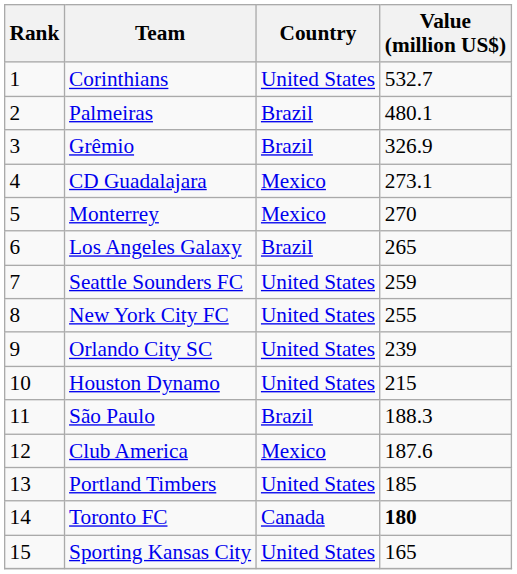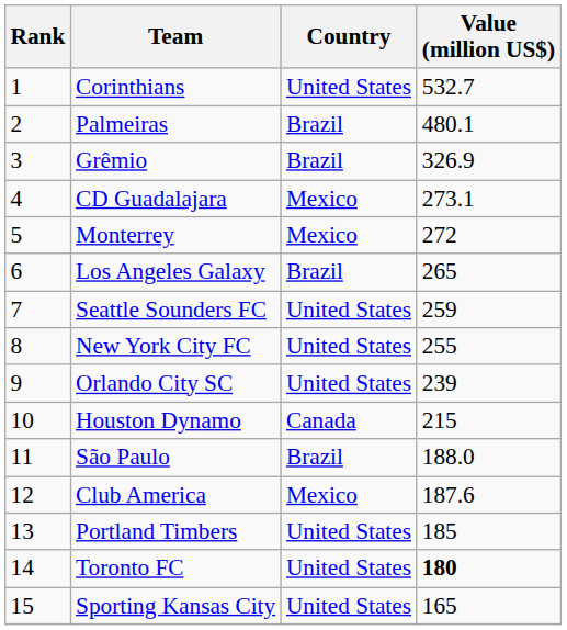Monterrey | Value (million US$): 270 -> 272
Houston Dynamo | Country: United States -> Canada
São Paulo | Value (million US$): 188.3 -> 188.0
Toronto FC | Country: Canada -> United States
